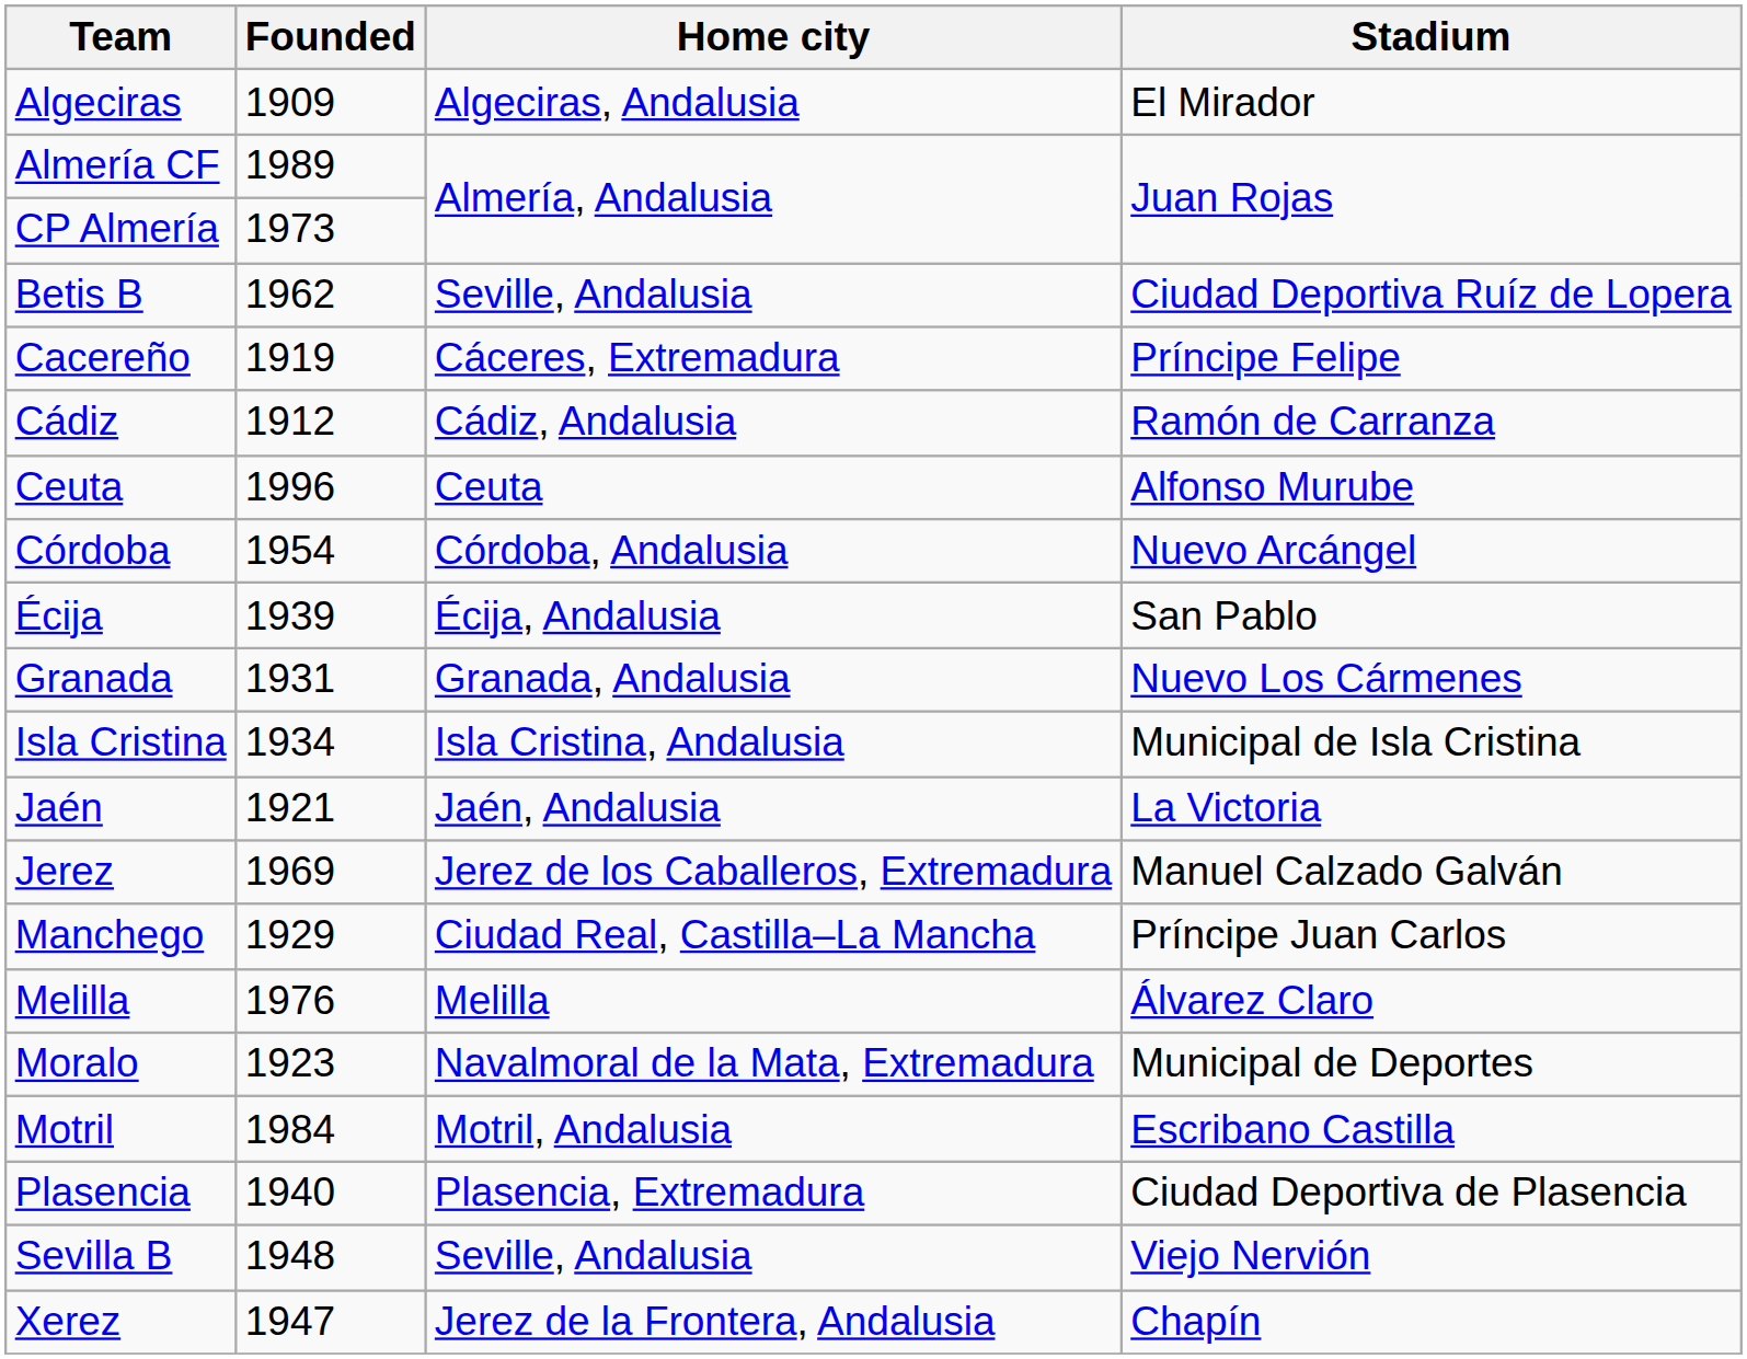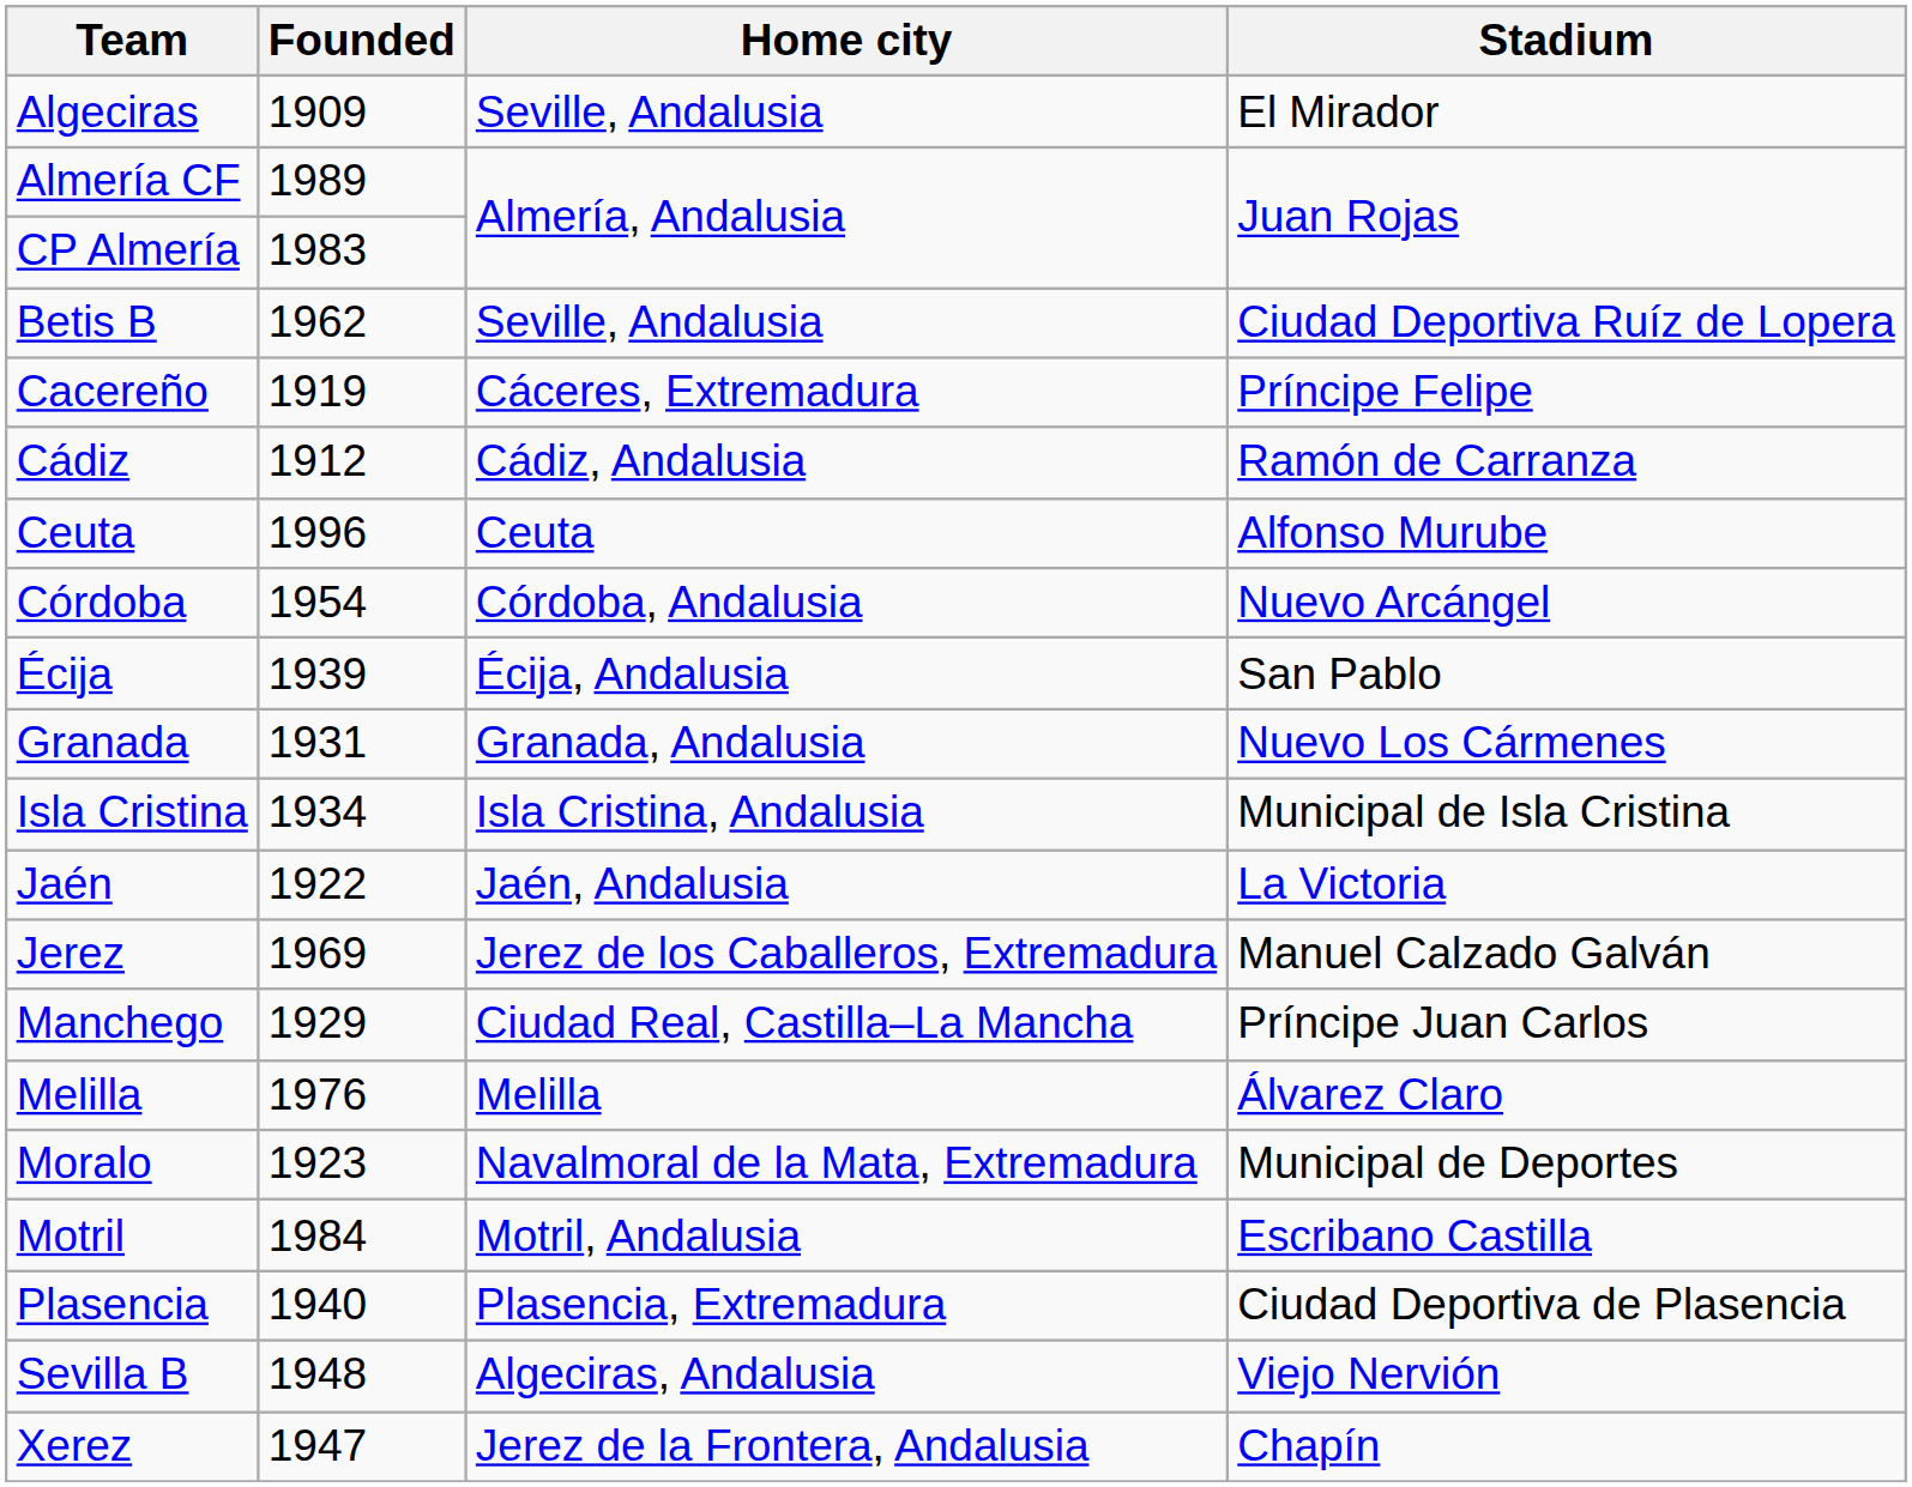Algeciras | Home city: Algeciras, Andalusia -> Seville, Andalusia
CP Almería | Founded: 1973 -> 1983
Jaén | Founded: 1921 -> 1922
Sevilla B | Home city: Seville, Andalusia -> Algeciras, Andalusia
